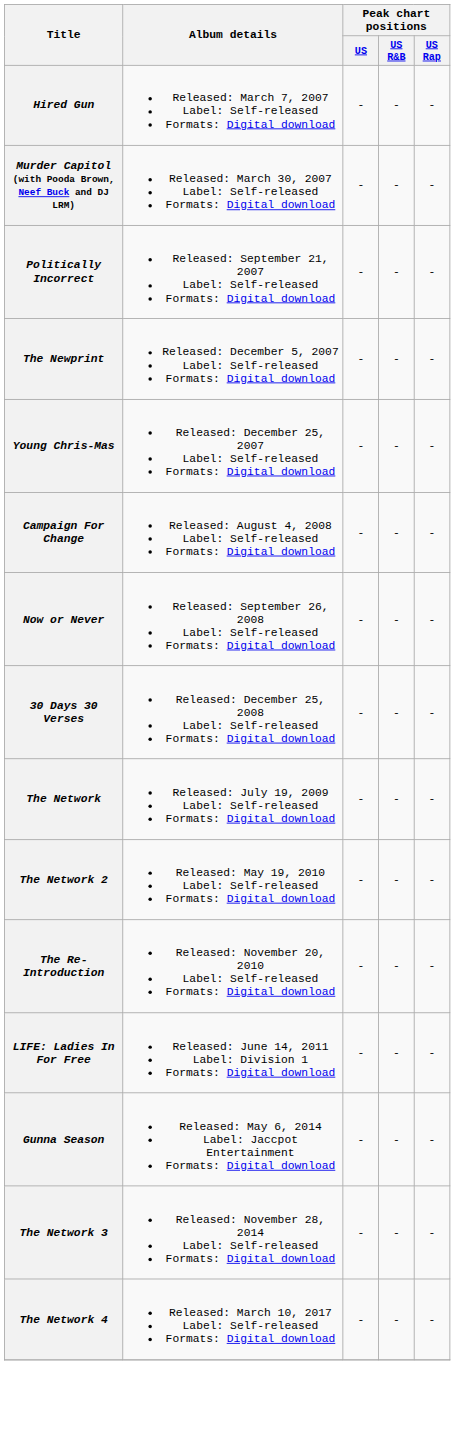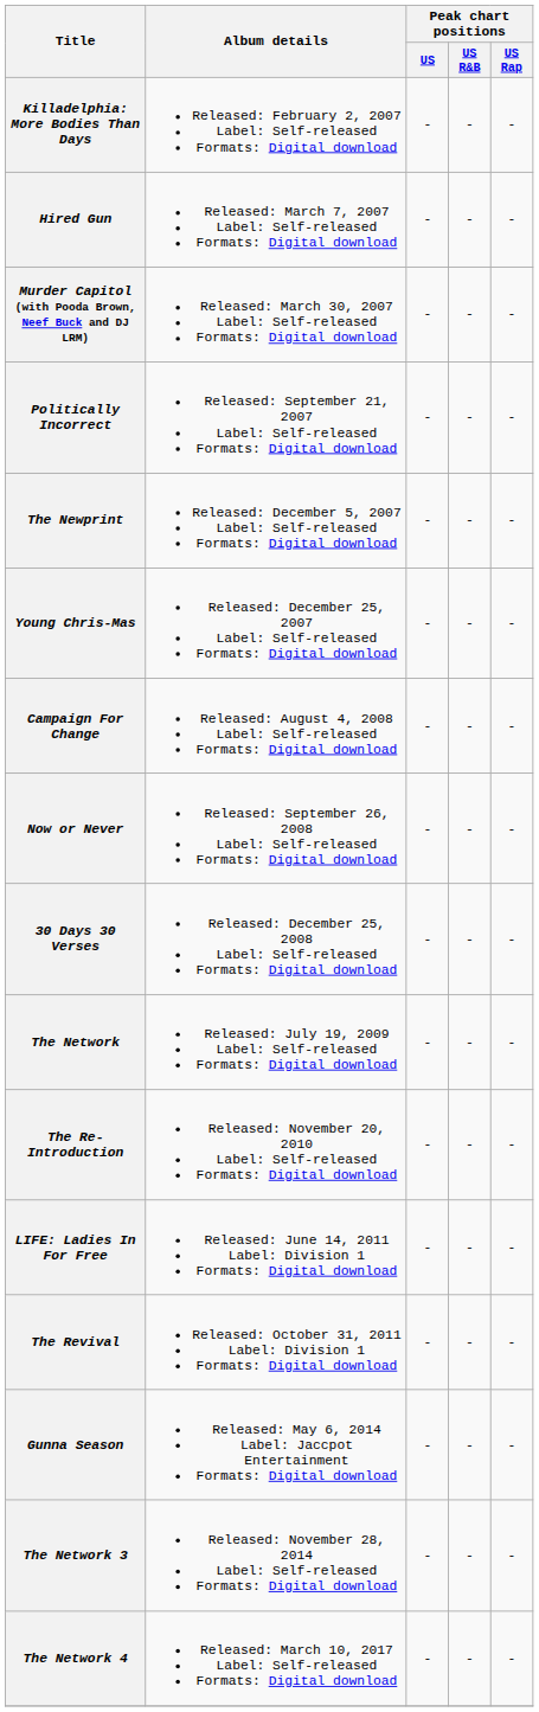+ row: Killadelphia: More Bodies Than Days | Released: February 2, 2007 Label: Self-released Formats: Digital download | - | - | -
- row: The Network 2 | Released: May 19, 2010 Label: Self-released Formats: Digital download | - | - | -
+ row: The Revival | Released: October 31, 2011 Label: Division 1 Formats: Digital download | - | - | -
